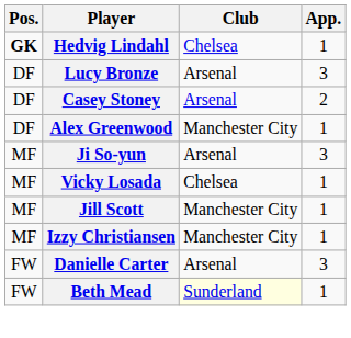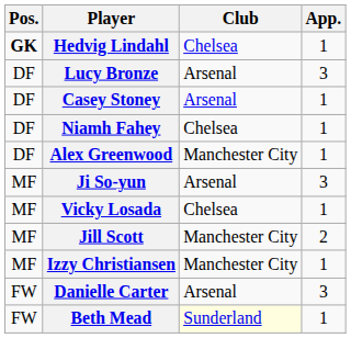Casey Stoney | App.: 2 -> 1
+ row: DF | Niamh Fahey | Chelsea | 1
Jill Scott | App.: 1 -> 2
